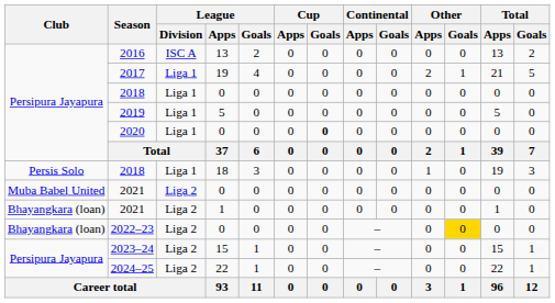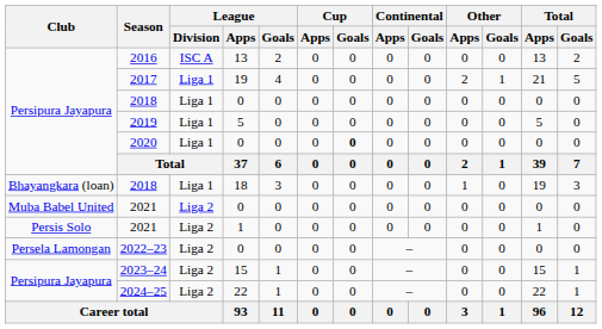2018 / 18 | Club: Persis Solo -> Bhayangkara (loan)
2021 / 1 | Club: Bhayangkara (loan) -> Persis Solo
2022–23 | Club: Bhayangkara (loan) -> Persela Lamongan
2022–23 | Other / Goals: gold background -> no background
